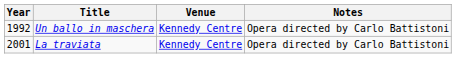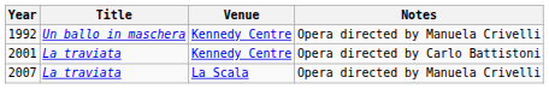1992 | Notes: Opera directed by Carlo Battistoni -> Opera directed by Manuela Crivelli
+ row: 2007 | La traviata | La Scala | Opera directed by Manuela Crivelli
